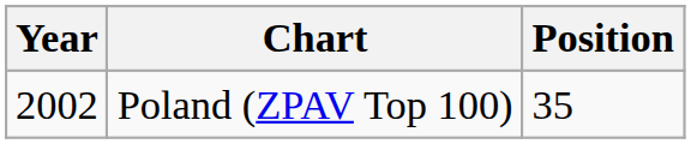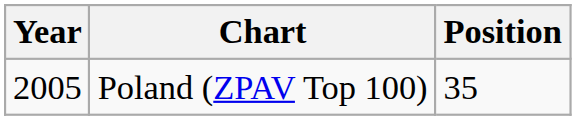Poland (ZPAV Top 100) | Year: 2002 -> 2005
